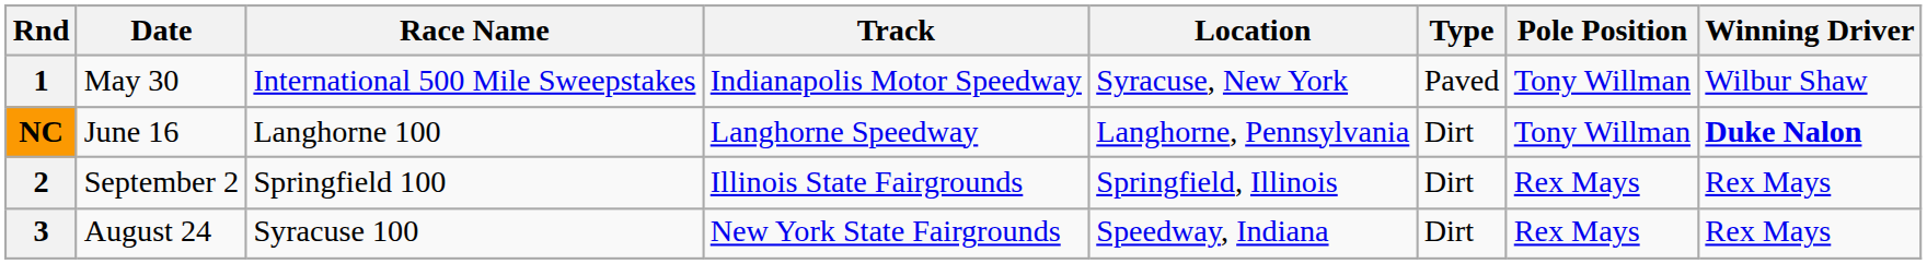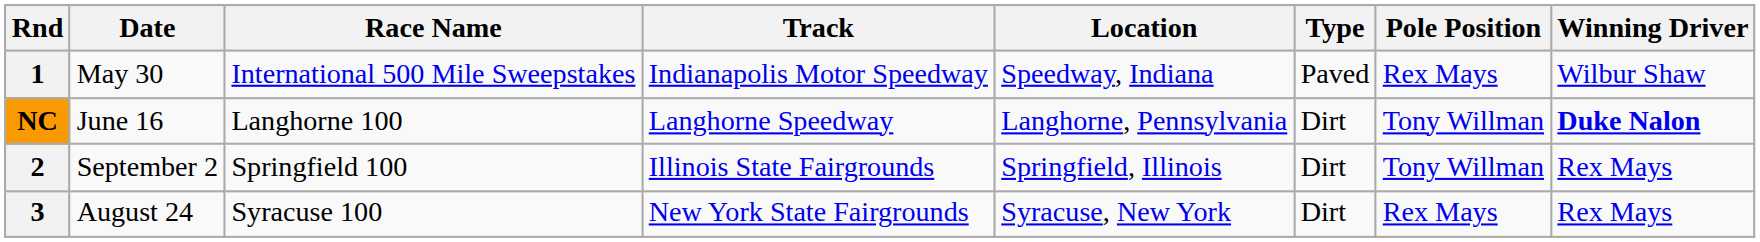1 | Location: Syracuse, New York -> Speedway, Indiana
1 | Pole Position: Tony Willman -> Rex Mays
2 | Pole Position: Rex Mays -> Tony Willman
3 | Location: Speedway, Indiana -> Syracuse, New York
